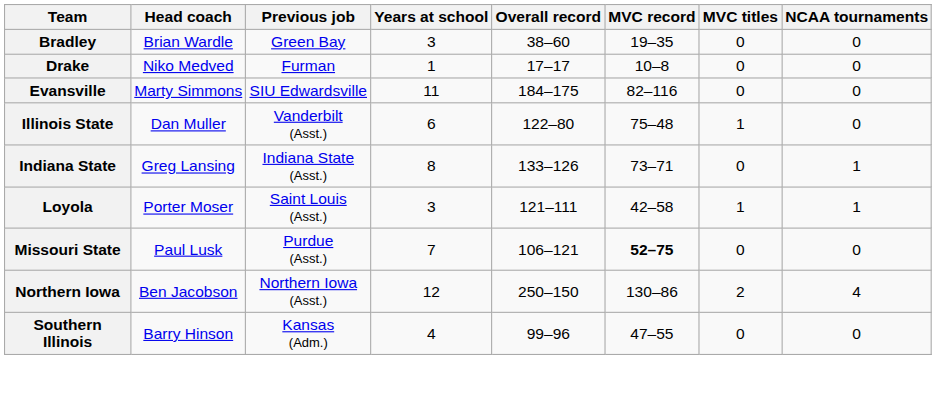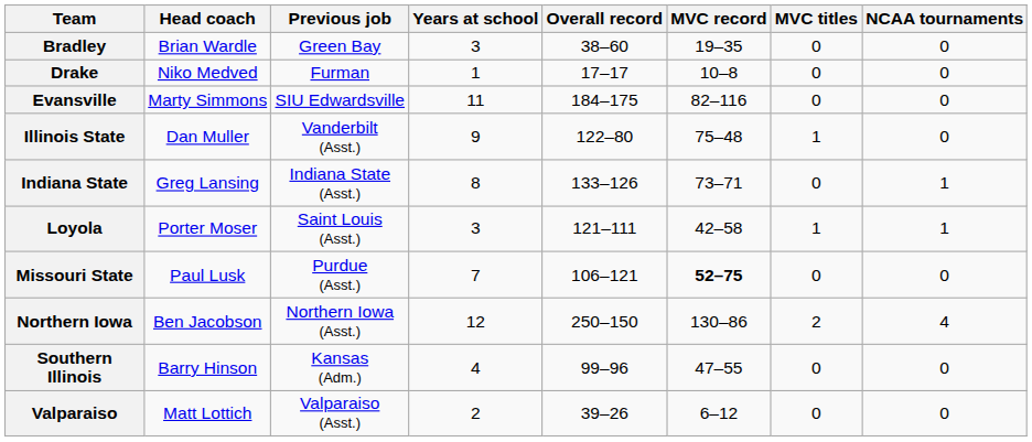Illinois State | Years at school: 6 -> 9
+ row: Valparaiso | Matt Lottich | Valparaiso (Asst.) | 2 | 39–26 | 6–12 | 0 | 0
